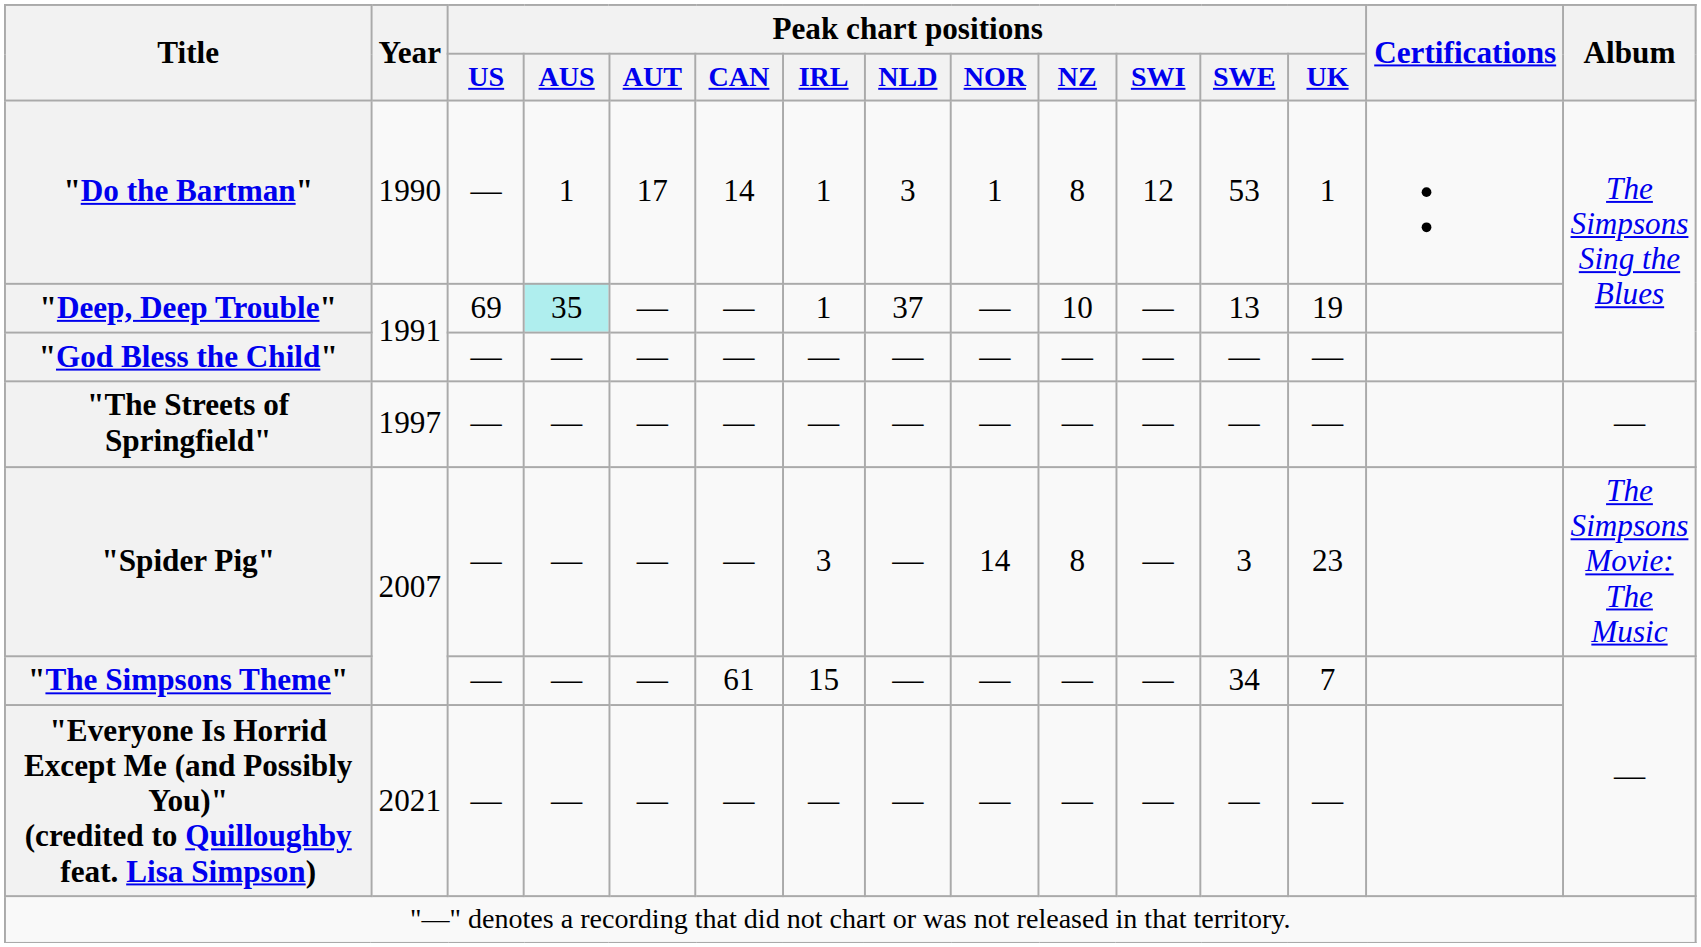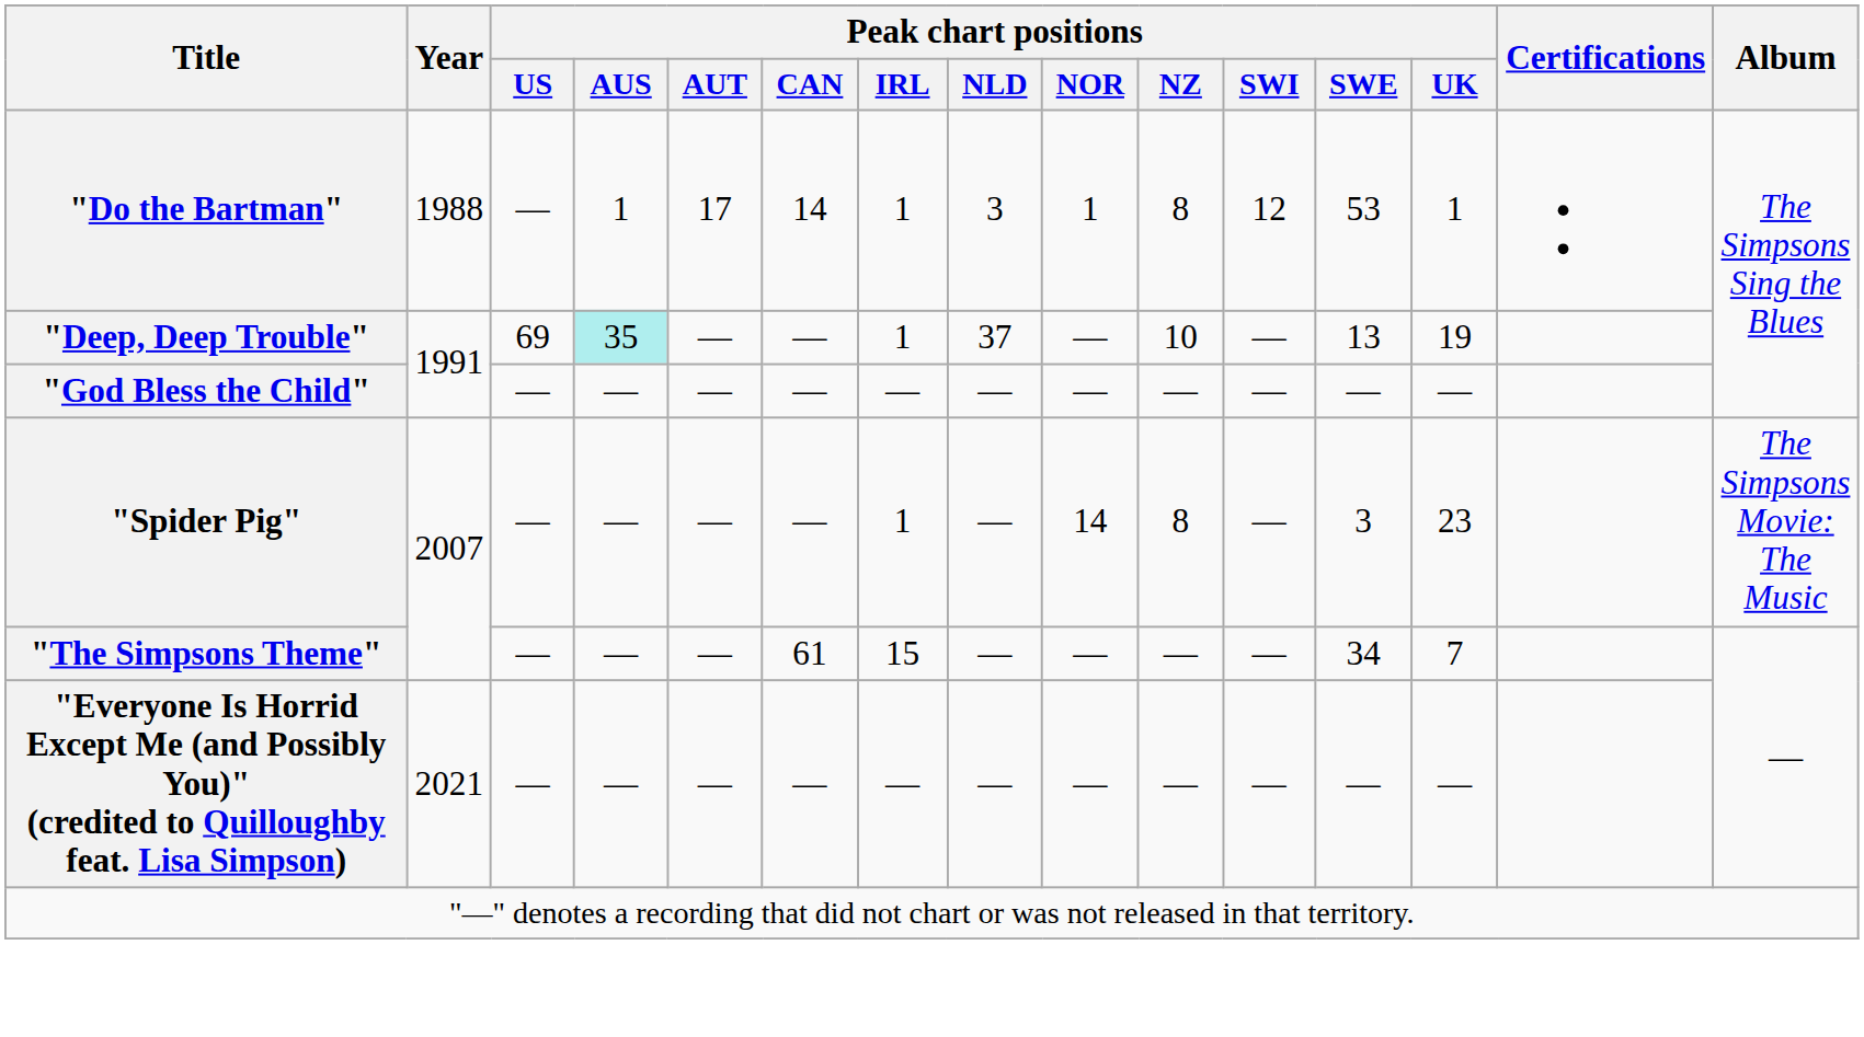"Do the Bartman" | Year: 1990 -> 1988
- row: "The Streets of Springfield" | 1997 | — | — | — | — | — | — | — | — | — | — | — | —
"Spider Pig" | Peak chart positions / IRL: 3 -> 1
